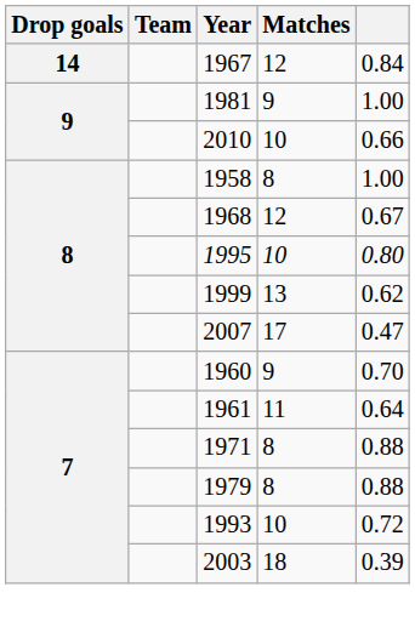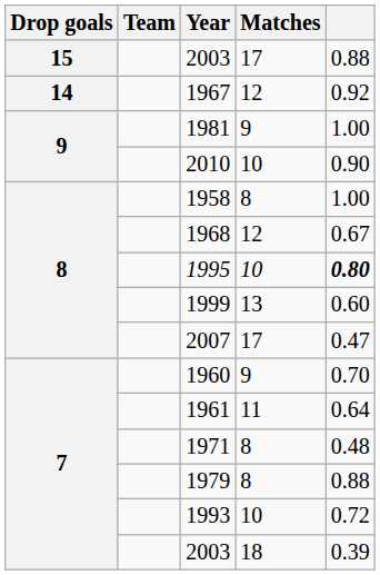+ row: 15 | 2003 | 17 | 0.88
1967 | column 5: 0.84 -> 0.92
2010 | column 5: 0.66 -> 0.90
1995 | column 5: normal -> bold
1999 | column 5: 0.62 -> 0.60
1971 | column 5: 0.88 -> 0.48
